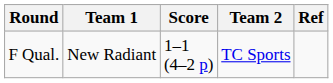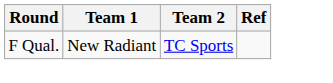- column: Score | 1–1 (4–2 p)
